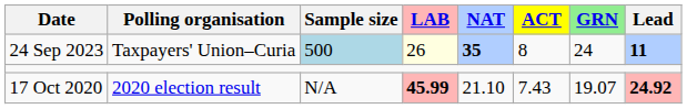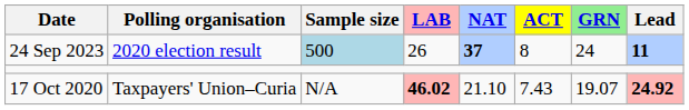24 Sep 2023 | Polling organisation: Taxpayers' Union–Curia -> 2020 election result
24 Sep 2023 | LAB: lightyellow background -> no background
24 Sep 2023 | NAT: 35 -> 37
17 Oct 2020 | Polling organisation: 2020 election result -> Taxpayers' Union–Curia
17 Oct 2020 | LAB: 45.99 -> 46.02
